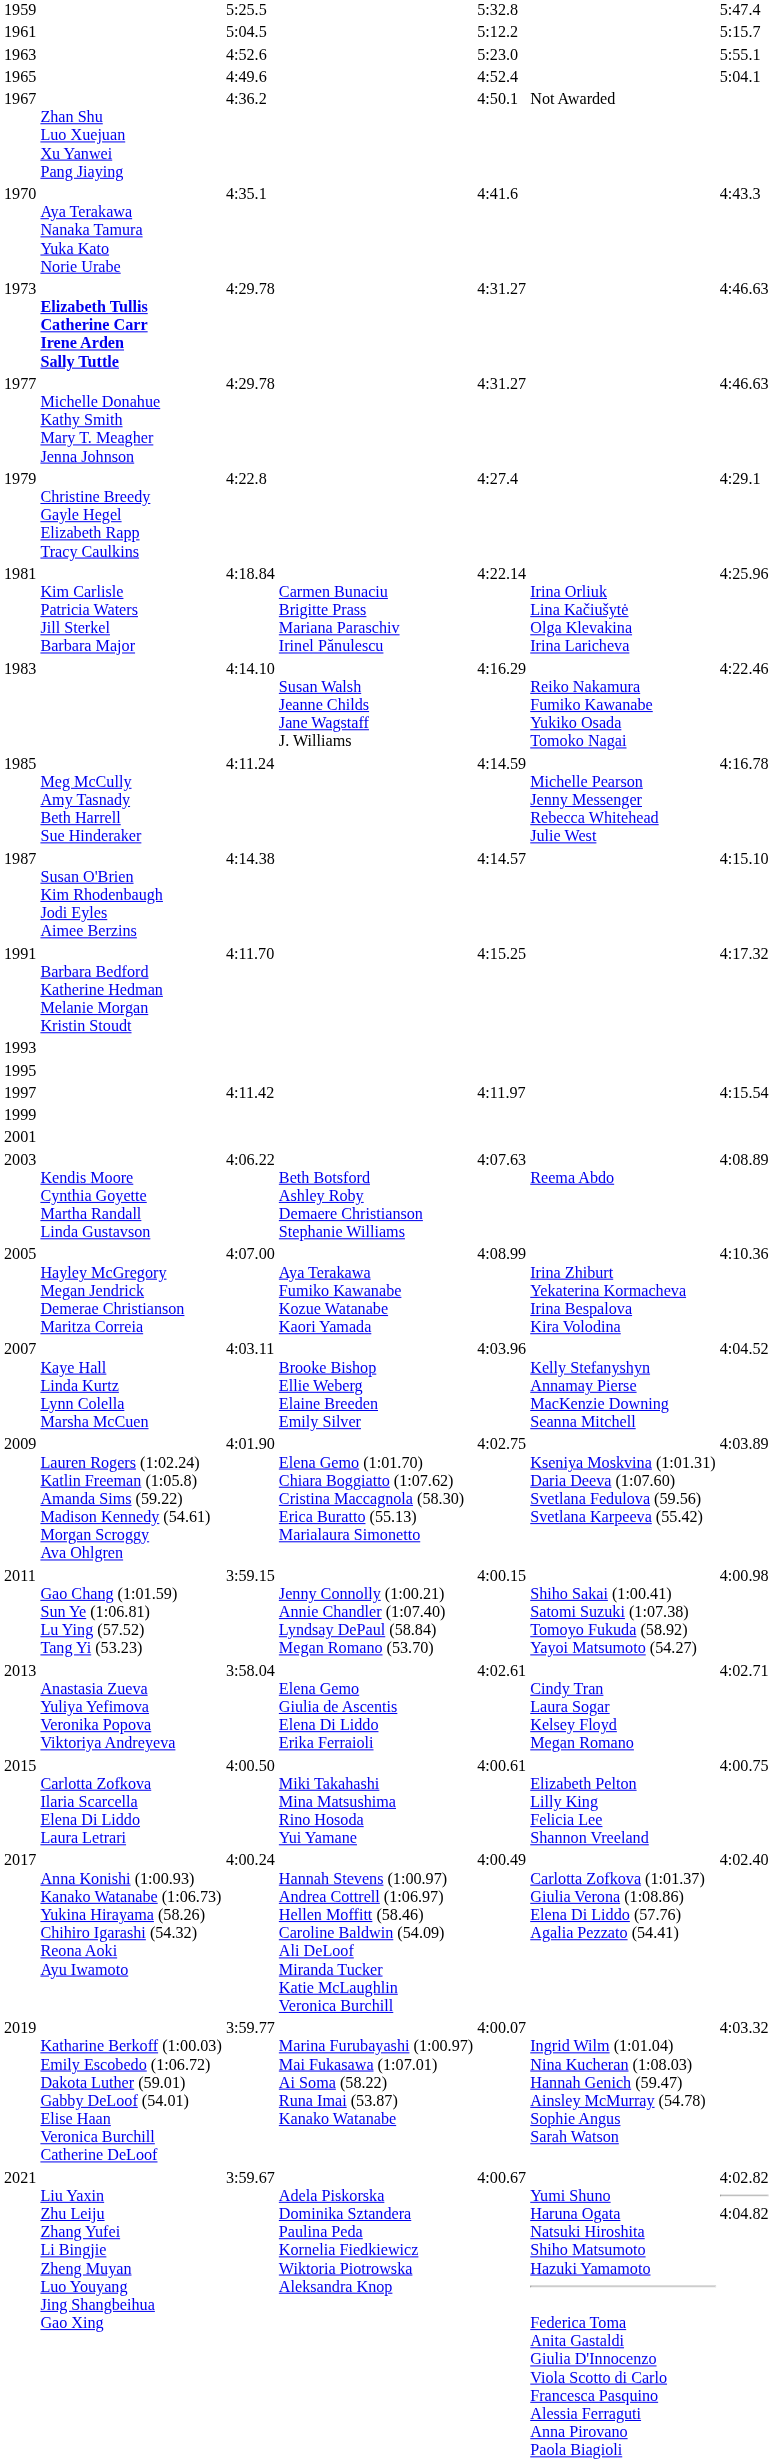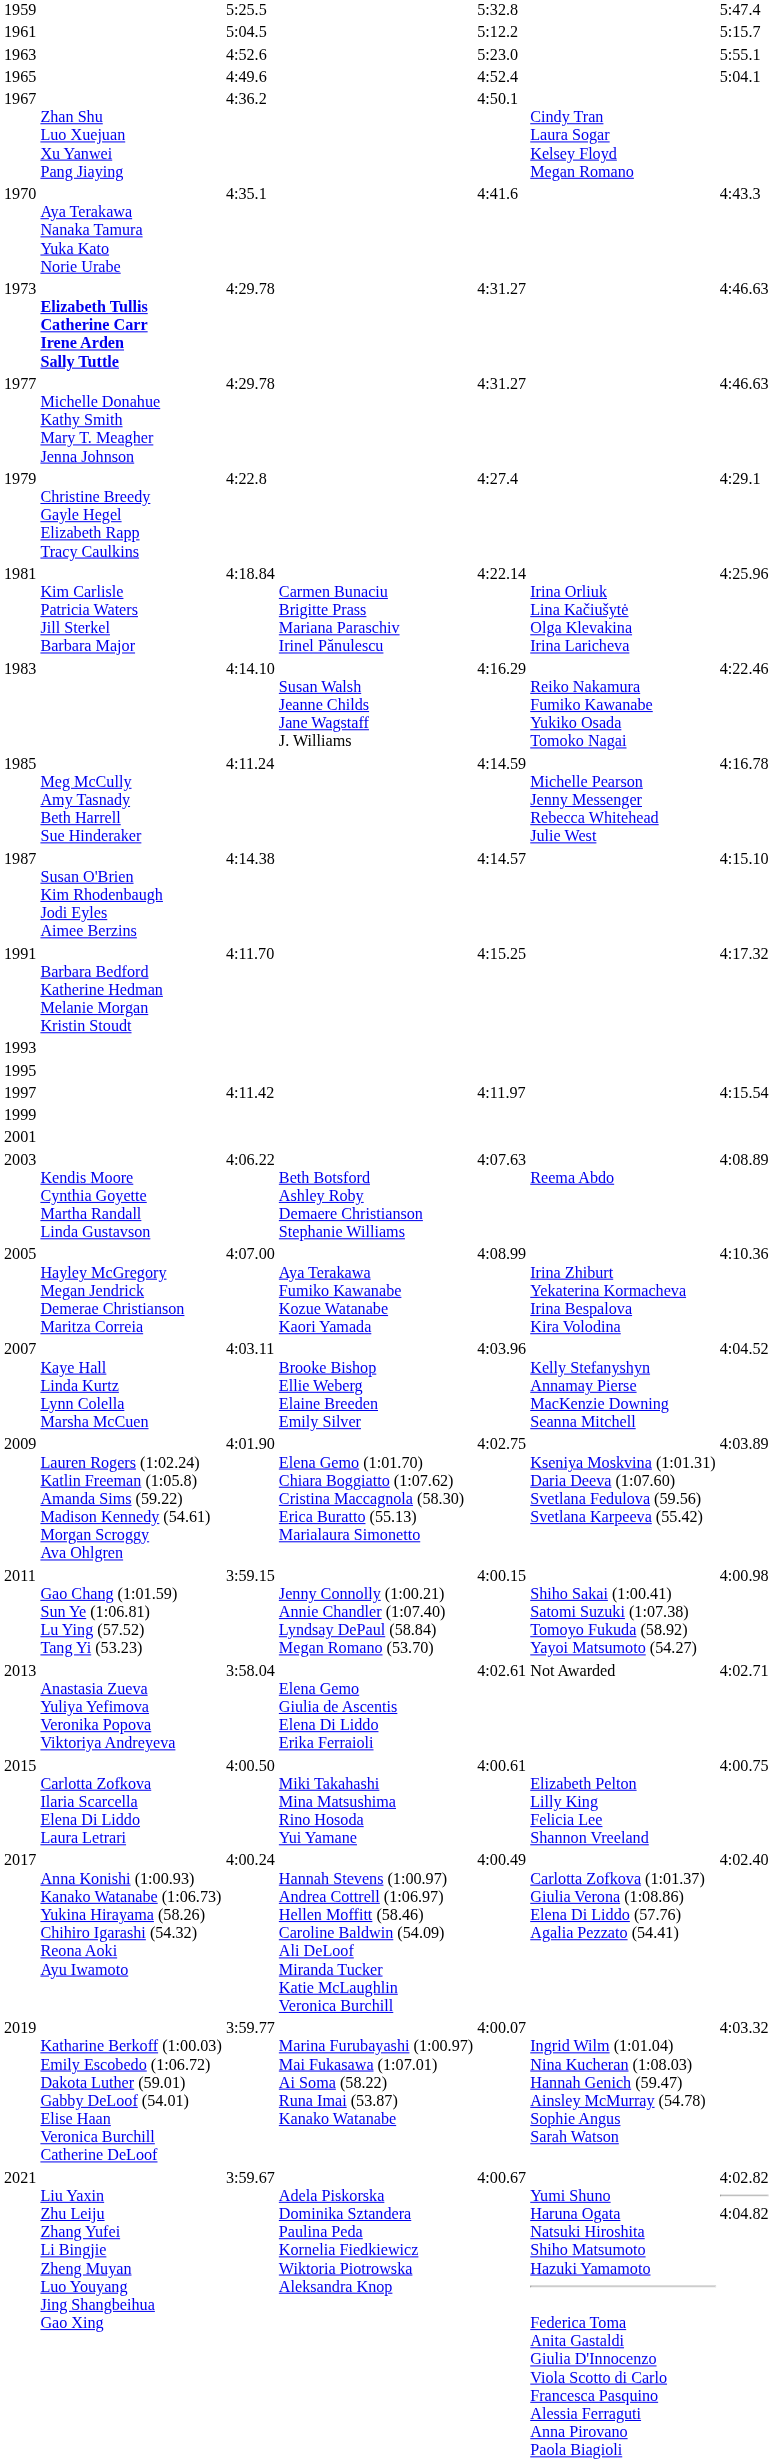1967 | column 6: Not Awarded -> Cindy Tran Laura Sogar Kelsey Floyd Megan Romano
2013 | column 6: Cindy Tran Laura Sogar Kelsey Floyd Megan Romano -> Not Awarded
